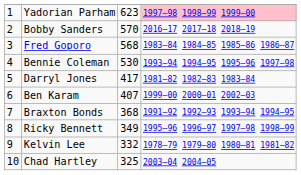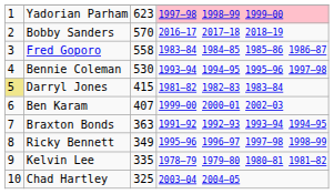Fred Goporo | column 3: 568 -> 558
Darryl Jones | column 1: no background -> khaki background
Darryl Jones | column 3: 417 -> 415
Braxton Bonds | column 3: 368 -> 363
Kelvin Lee | column 3: 332 -> 335
